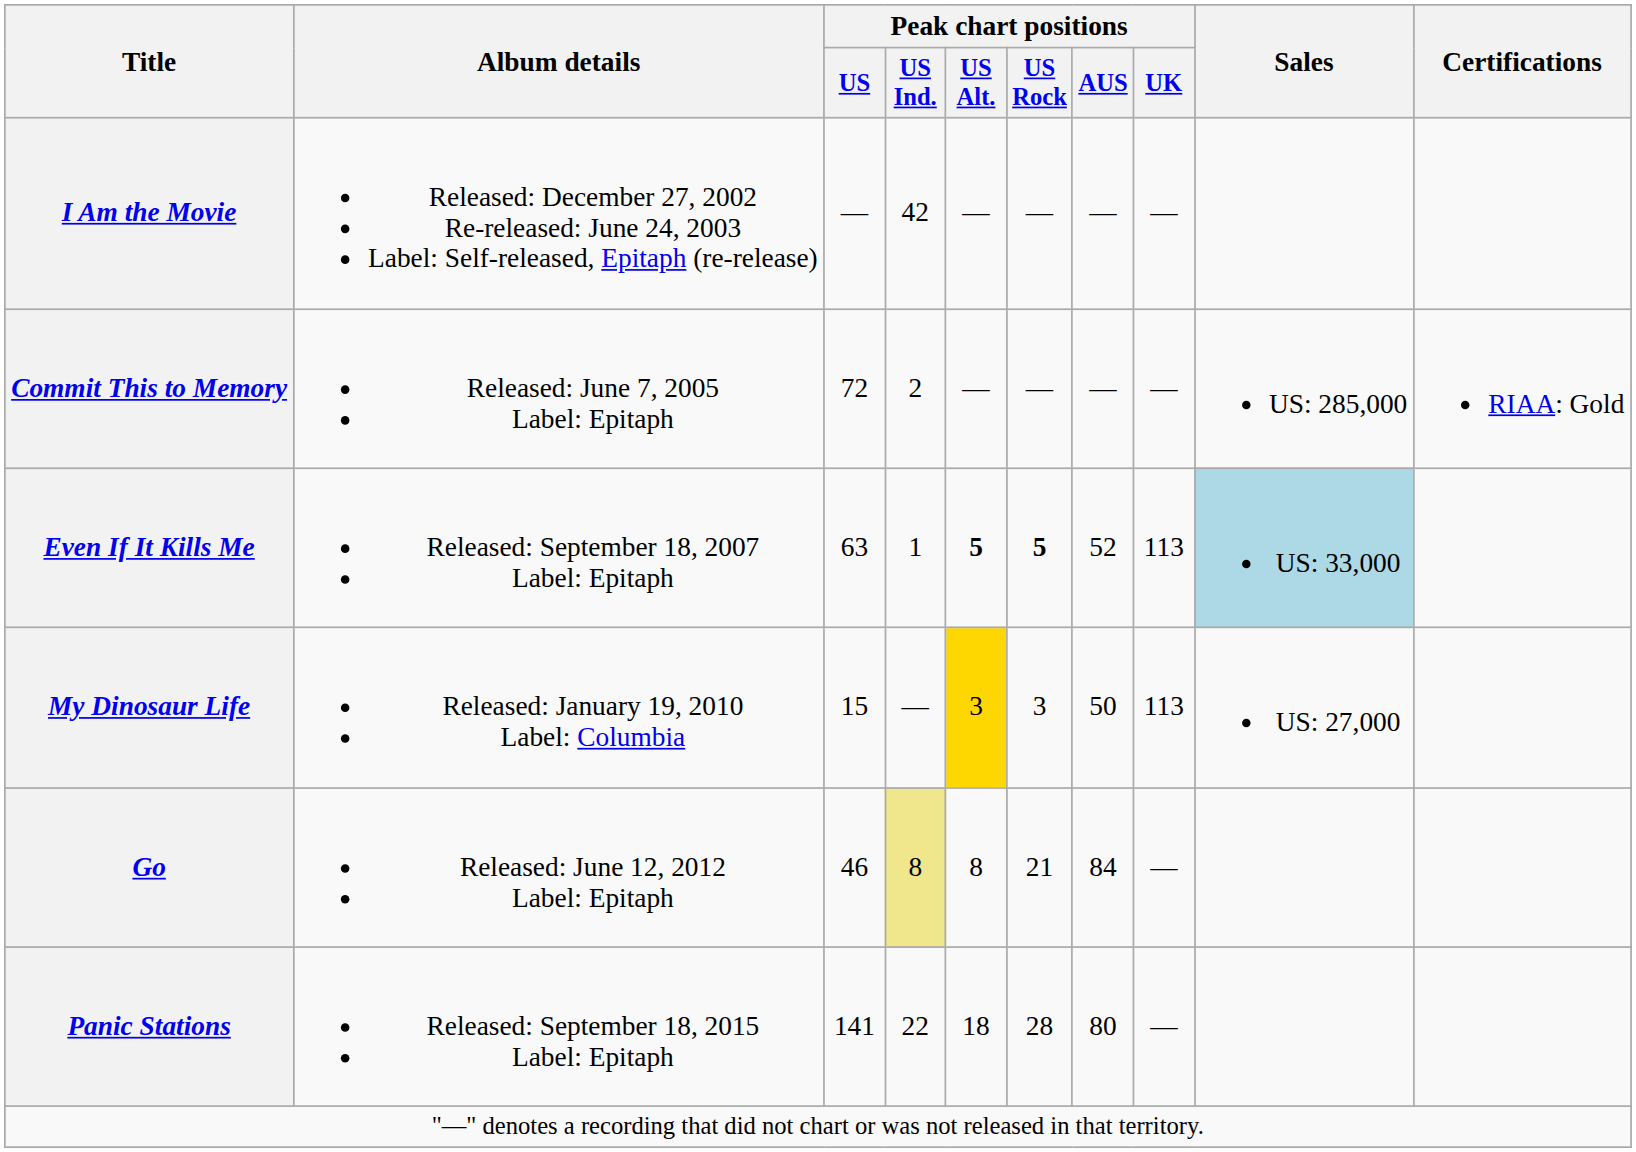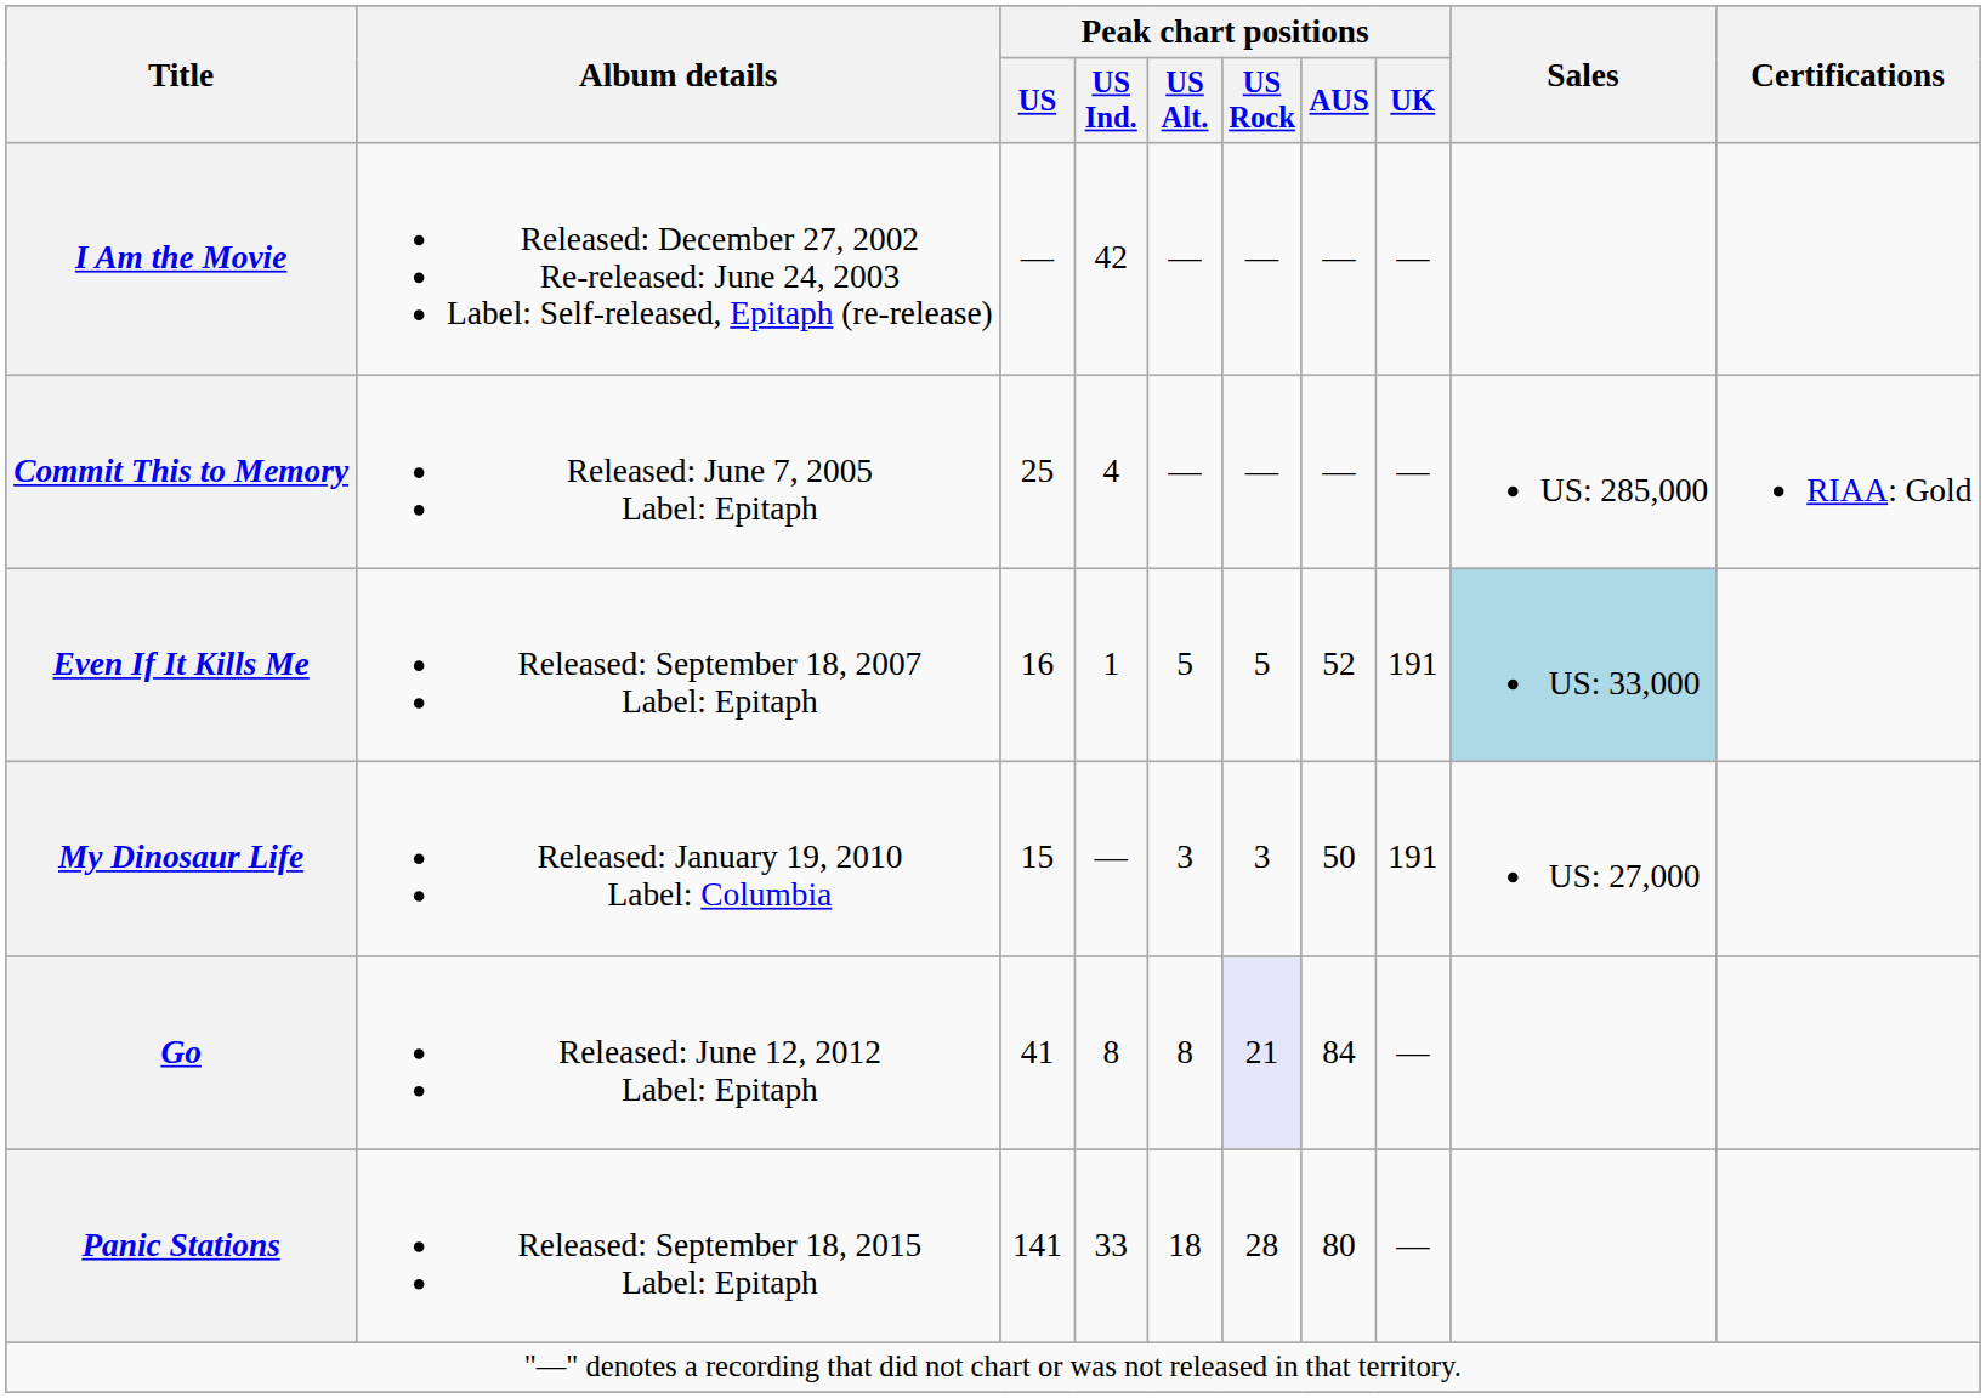Commit This to Memory | Peak chart positions / US: 72 -> 25
Commit This to Memory | Peak chart positions / US Ind.: 2 -> 4
Even If It Kills Me | Peak chart positions / US: 63 -> 16
Even If It Kills Me | Peak chart positions / US Alt.: bold -> normal
Even If It Kills Me | Peak chart positions / US Rock: bold -> normal
Even If It Kills Me | Peak chart positions / UK: 113 -> 191
My Dinosaur Life | Peak chart positions / US Alt.: gold background -> no background
My Dinosaur Life | Peak chart positions / UK: 113 -> 191
Go | Peak chart positions / US: 46 -> 41
Go | Peak chart positions / US Ind.: khaki background -> no background
Go | Peak chart positions / US Rock: no background -> lavender background
Panic Stations | Peak chart positions / US Ind.: 22 -> 33
